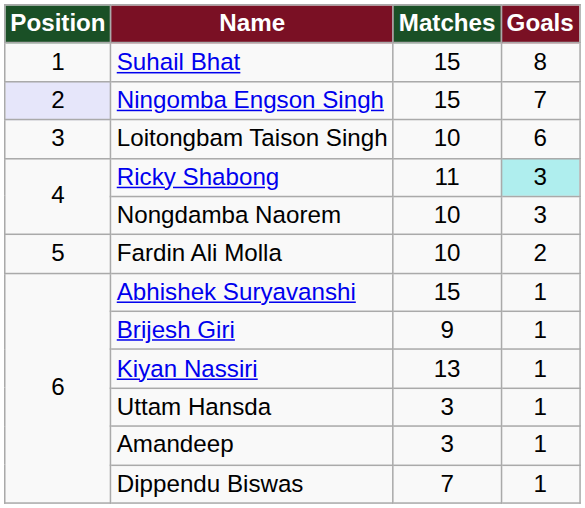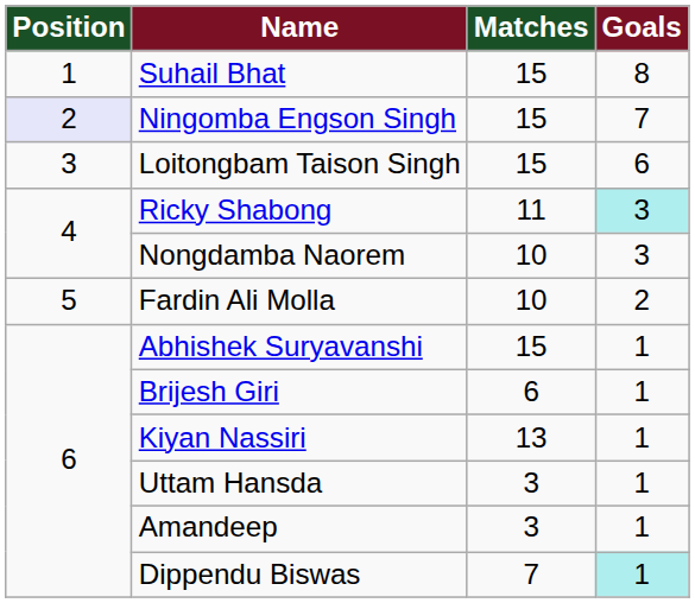Loitongbam Taison Singh | Matches: 10 -> 15
Brijesh Giri | Matches: 9 -> 6
Dippendu Biswas | Goals: no background -> paleturquoise background
